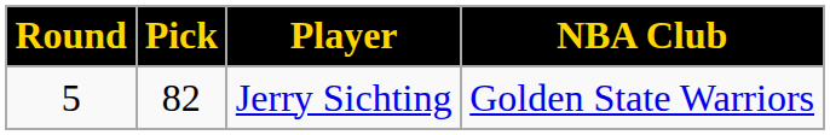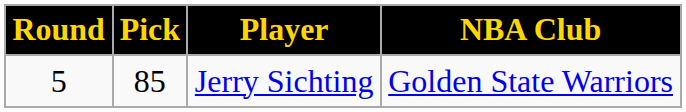Jerry Sichting | Pick: 82 -> 85
